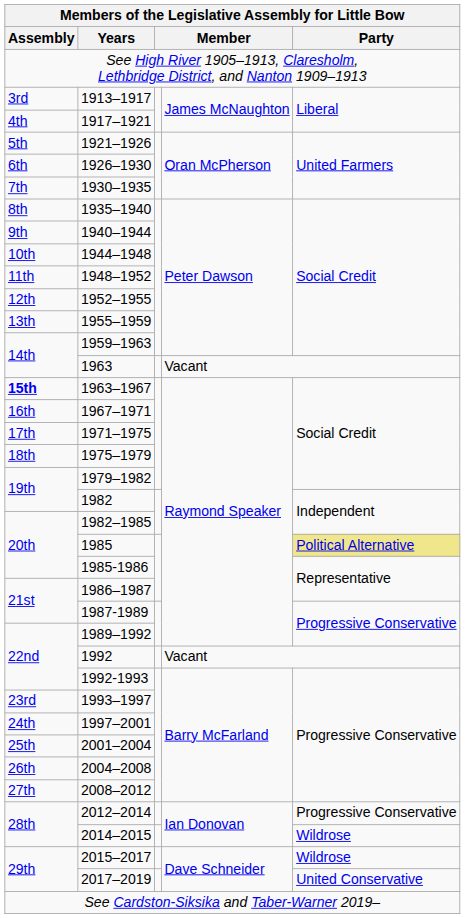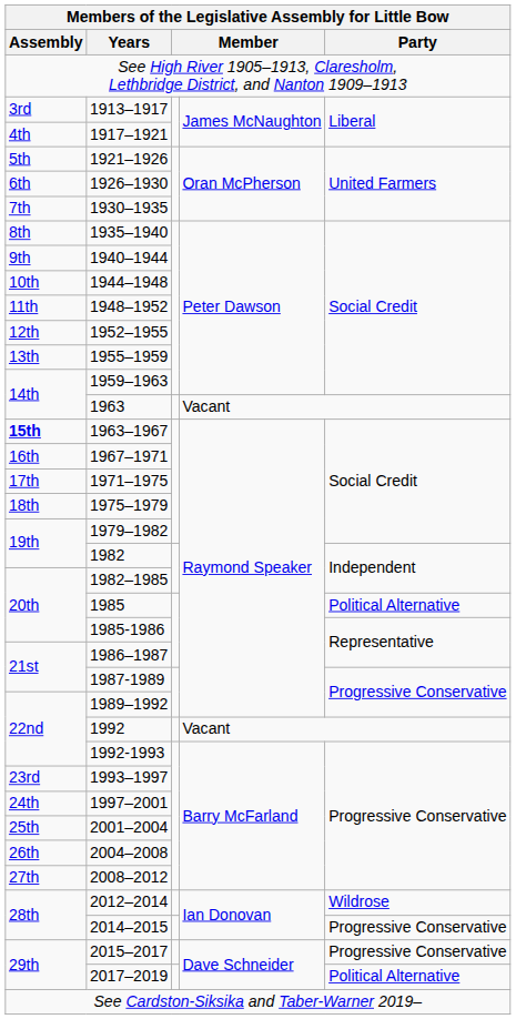1985 | Party: khaki background -> no background
2012–2014 | Party: Progressive Conservative -> Wildrose
2014–2015 | Party: Wildrose -> Progressive Conservative
2015–2017 | Party: Wildrose -> Progressive Conservative
2017–2019 | Party: United Conservative -> Political Alternative
